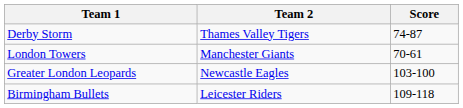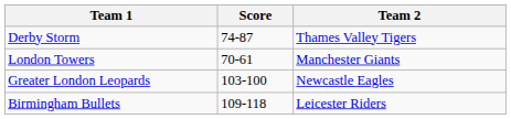columns swapped: Team 2 <-> Score
